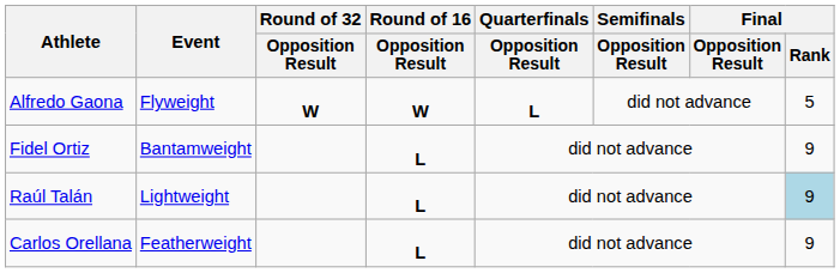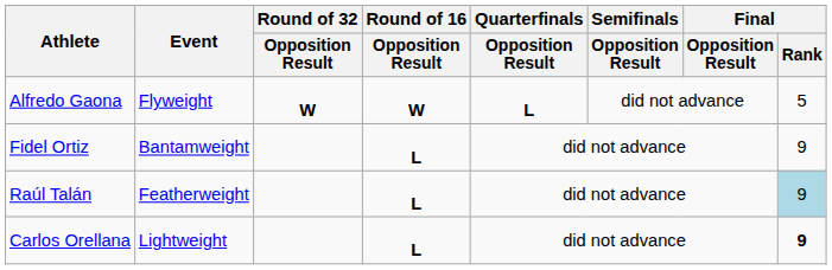Raúl Talán | Event: Lightweight -> Featherweight
Carlos Orellana | Event: Featherweight -> Lightweight
Carlos Orellana | Final / Rank: normal -> bold
